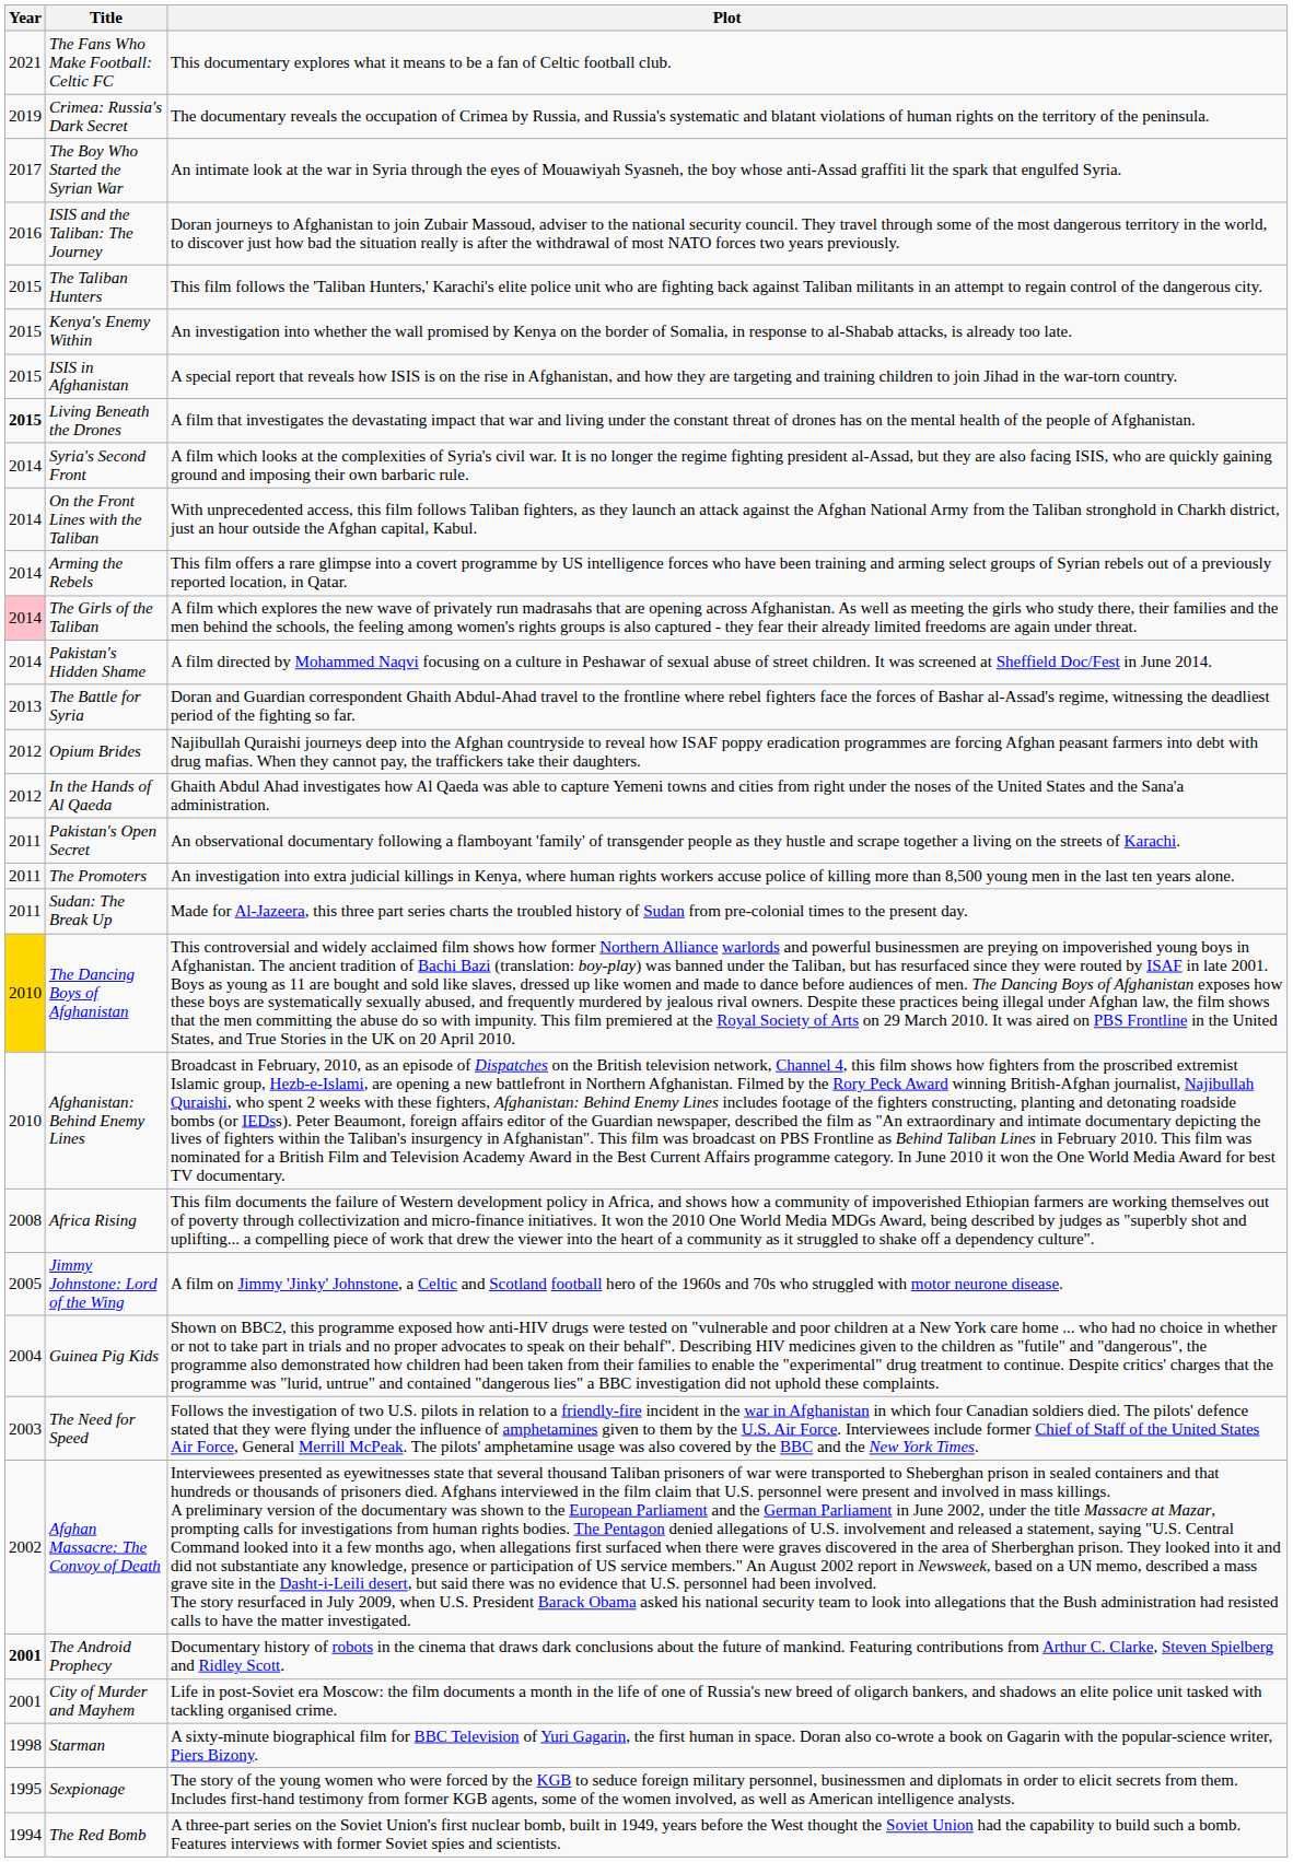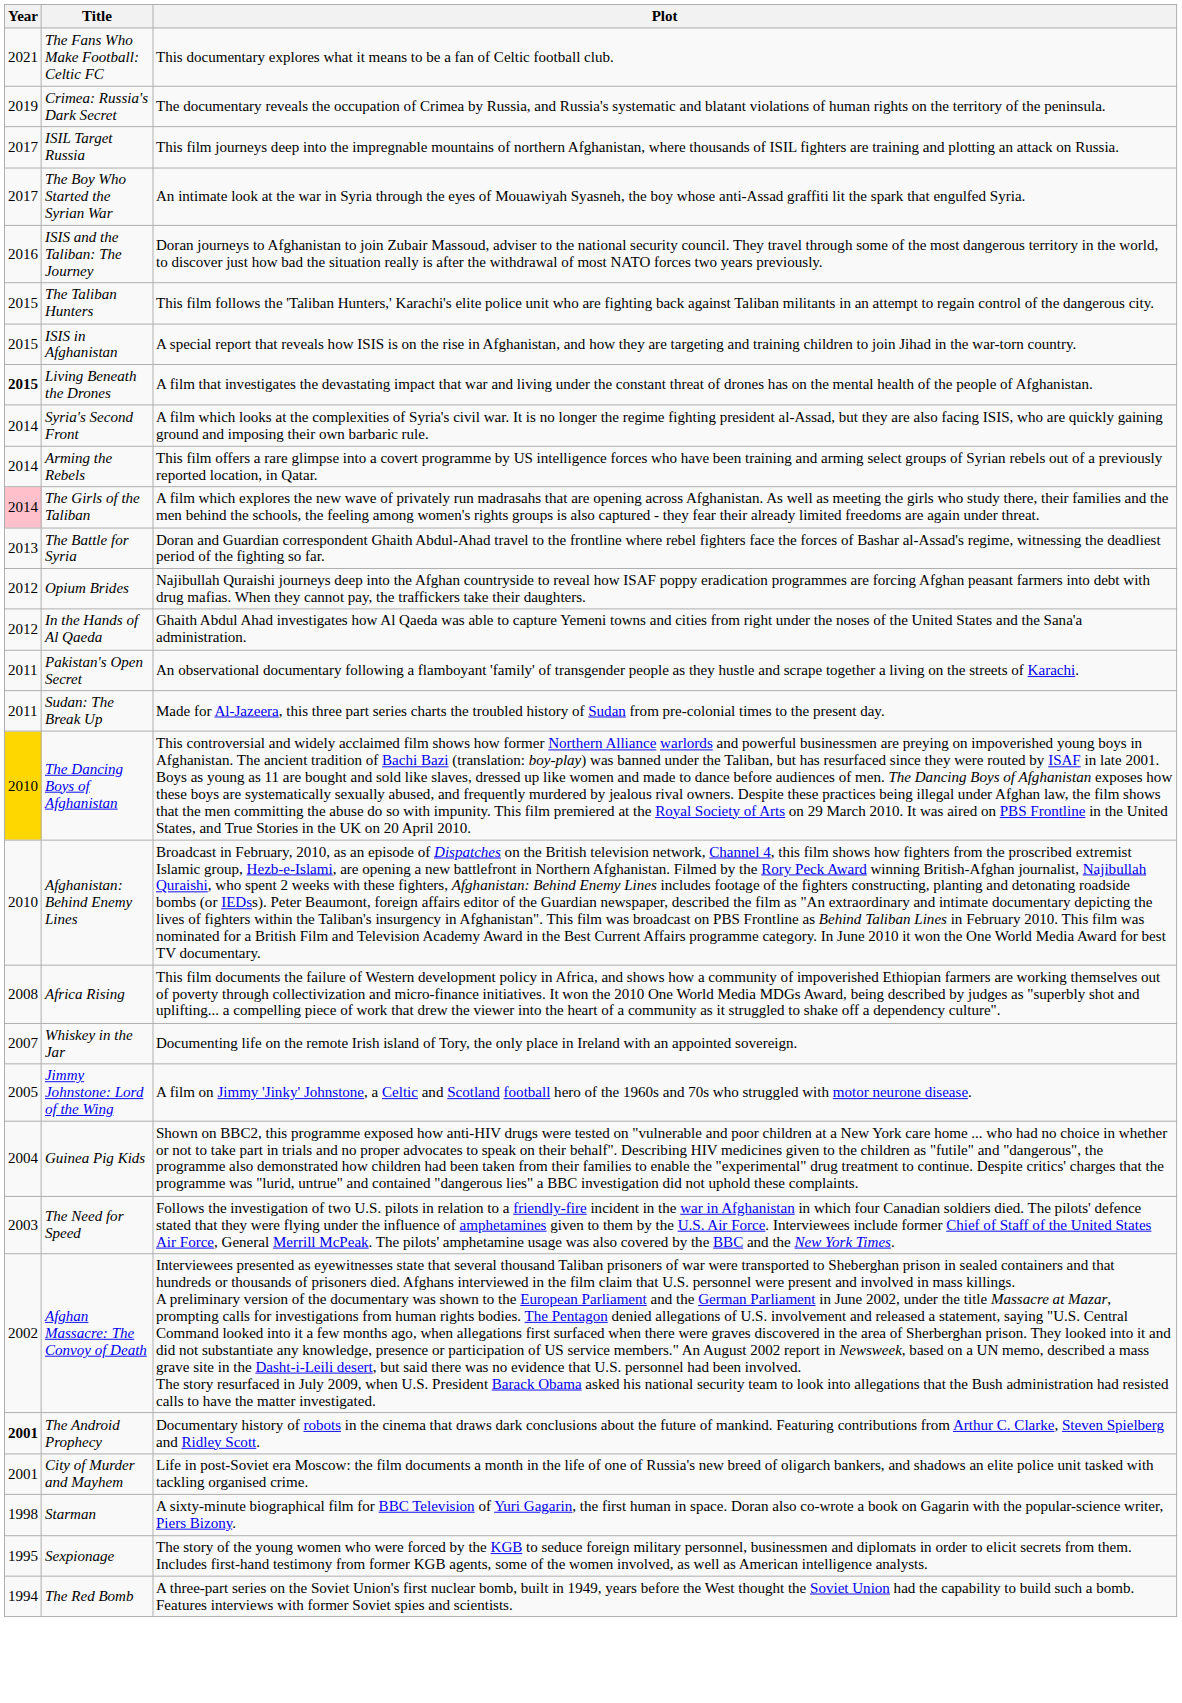+ row: 2017 | ISIL Target Russia | This film journeys deep into the impregnable mountains of northern Afghanistan, where thousands of ISIL fighters are training and plotting an attack on Russia.
- row: 2015 | Kenya's Enemy Within | An investigation into whether the wall promised by Kenya on the border of Somalia, in response to al-Shabab attacks, is already too late.
- row: 2014 | On the Front Lines with the Taliban | With unprecedented access, this film follows Taliban fighters, as they launch an attack against the Afghan National Army from the Taliban stronghold in Charkh district, just an hour outside the Afghan capital, Kabul.
- row: 2014 | Pakistan's Hidden Shame | A film directed by Mohammed Naqvi focusing on a culture in Peshawar of sexual abuse of street children. It was screened at Sheffield Doc/Fest in June 2014.
- row: 2011 | The Promoters | An investigation into extra judicial killings in Kenya, where human rights workers accuse police of killing more than 8,500 young men in the last ten years alone.
+ row: 2007 | Whiskey in the Jar | Documenting life on the remote Irish island of Tory, the only place in Ireland with an appointed sovereign.
